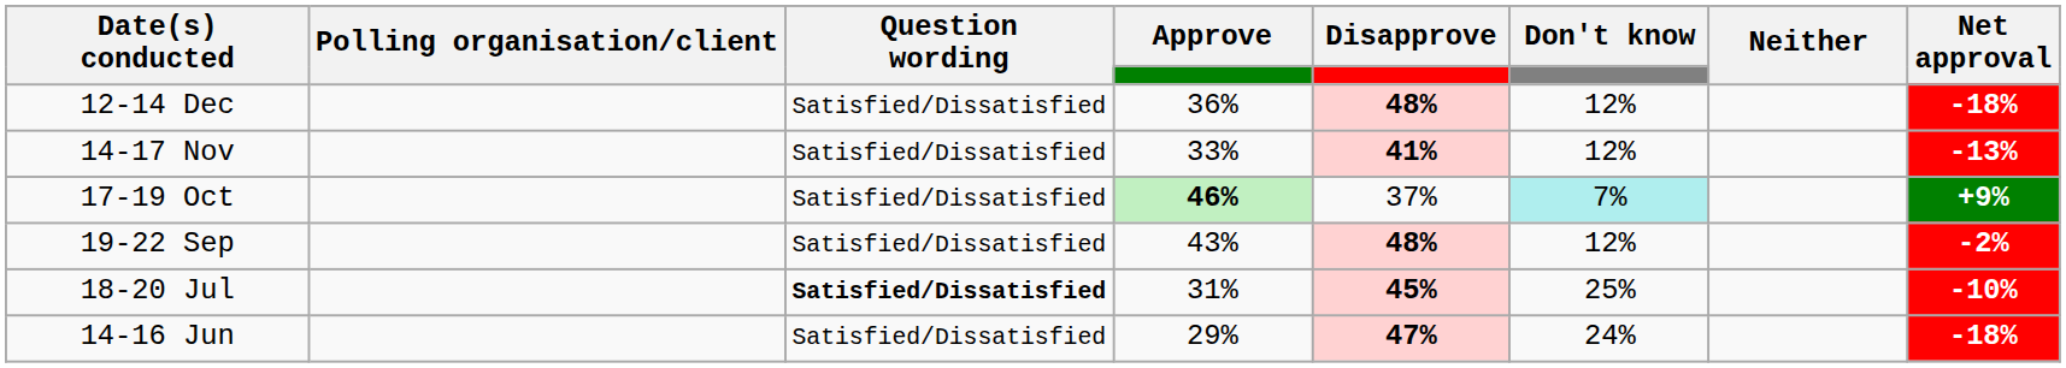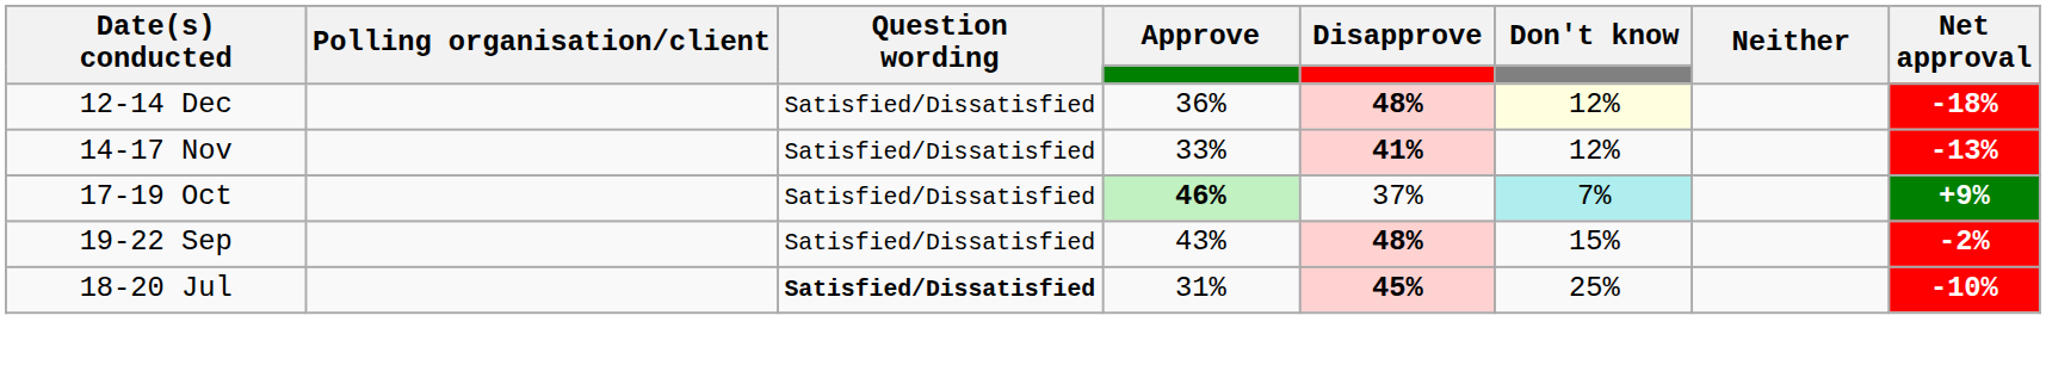12-14 Dec | Don't know: no background -> lightyellow background
19-22 Sep | Don't know: 12% -> 15%
- row: 14-16 Jun | Satisfied/Dissatisfied | 29% | 47% | 24% | -18%
